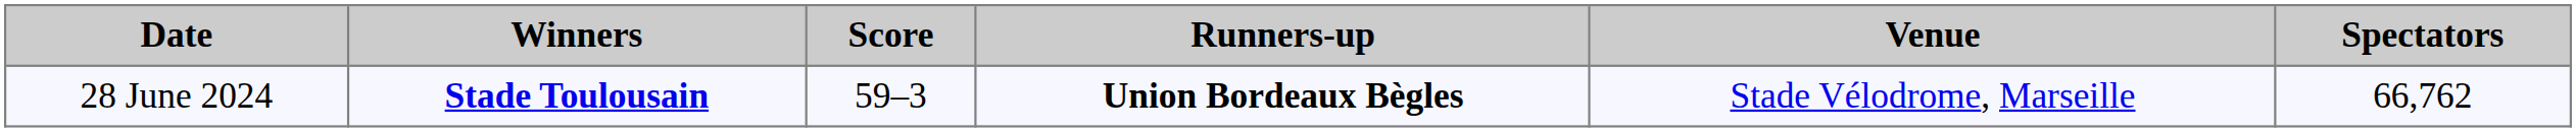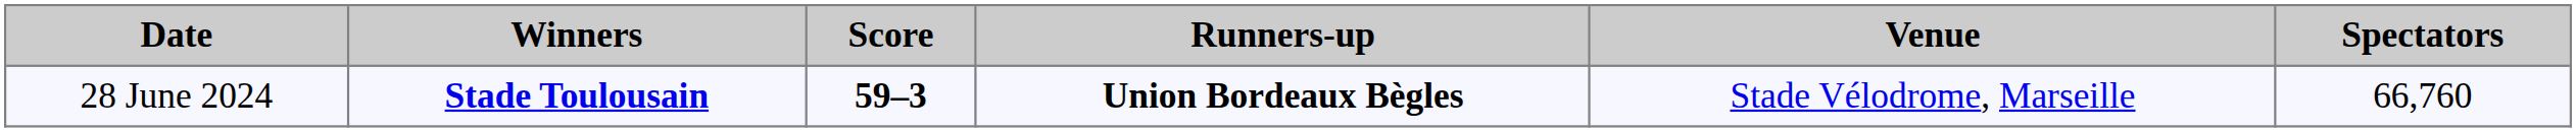28 June 2024 | Score: normal -> bold
28 June 2024 | Spectators: 66,762 -> 66,760
